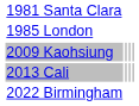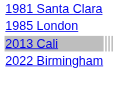- row: 2009 Kaohsiung
